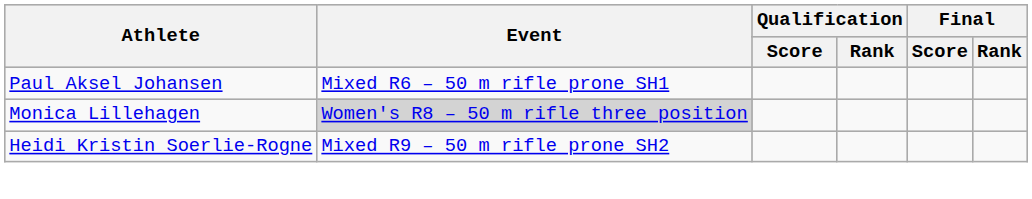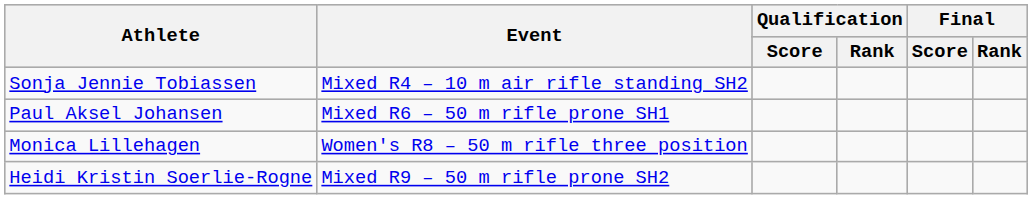+ row: Sonja Jennie Tobiassen | Mixed R4 – 10 m air rifle standing SH2
Monica Lillehagen | Event: lightgrey background -> no background
